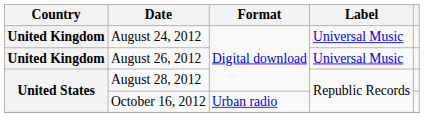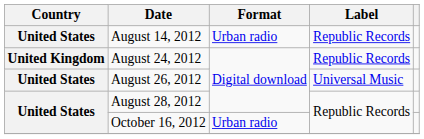+ row: United States | August 14, 2012 | Urban radio | Republic Records
August 24, 2012 | Label: Universal Music -> Republic Records
August 26, 2012 | Country: United Kingdom -> United States
